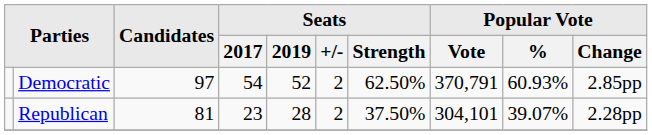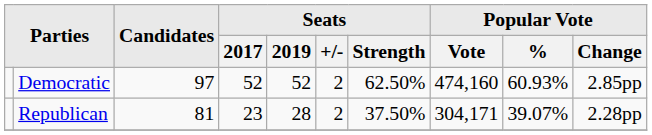Democratic | Seats / 2017: 54 -> 52
Democratic | Popular Vote / Vote: 370,791 -> 474,160
Republican | Popular Vote / Vote: 304,101 -> 304,171
